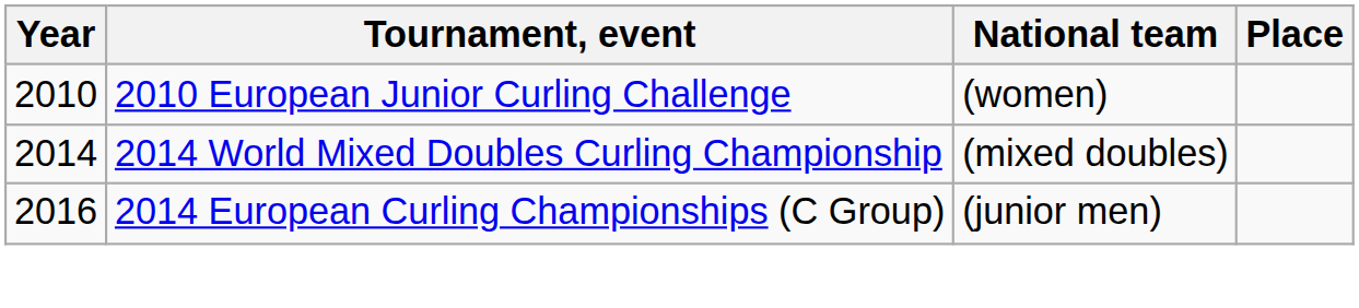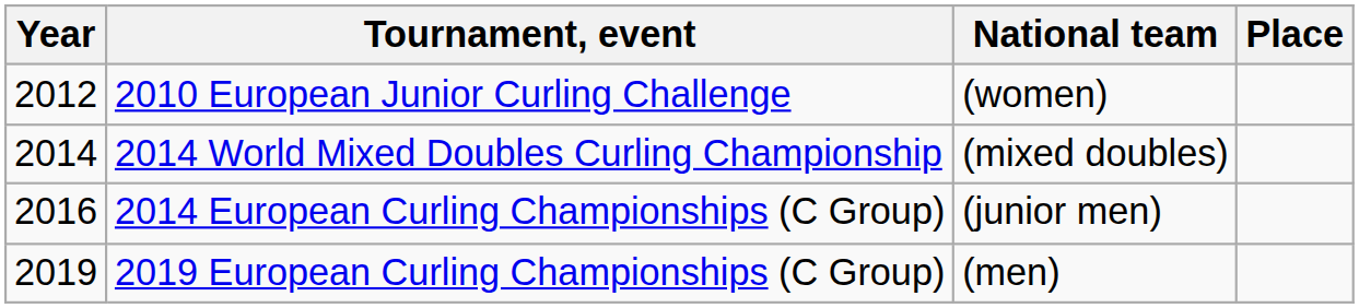2010 European Junior Curling Challenge | Year: 2010 -> 2012
+ row: 2019 | 2019 European Curling Championships (C Group) | (men)
